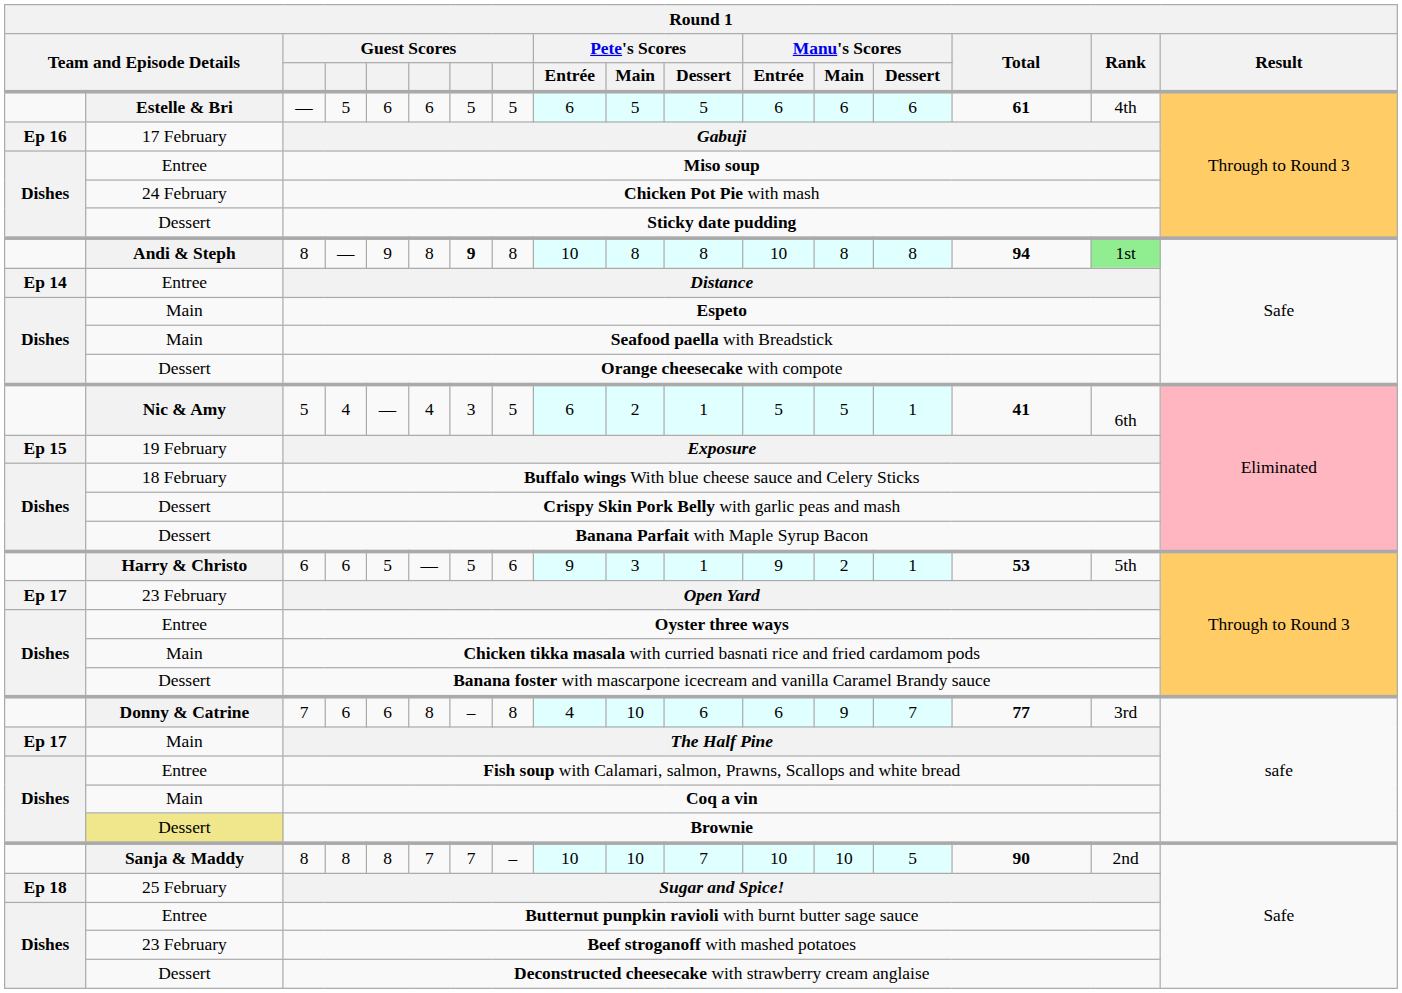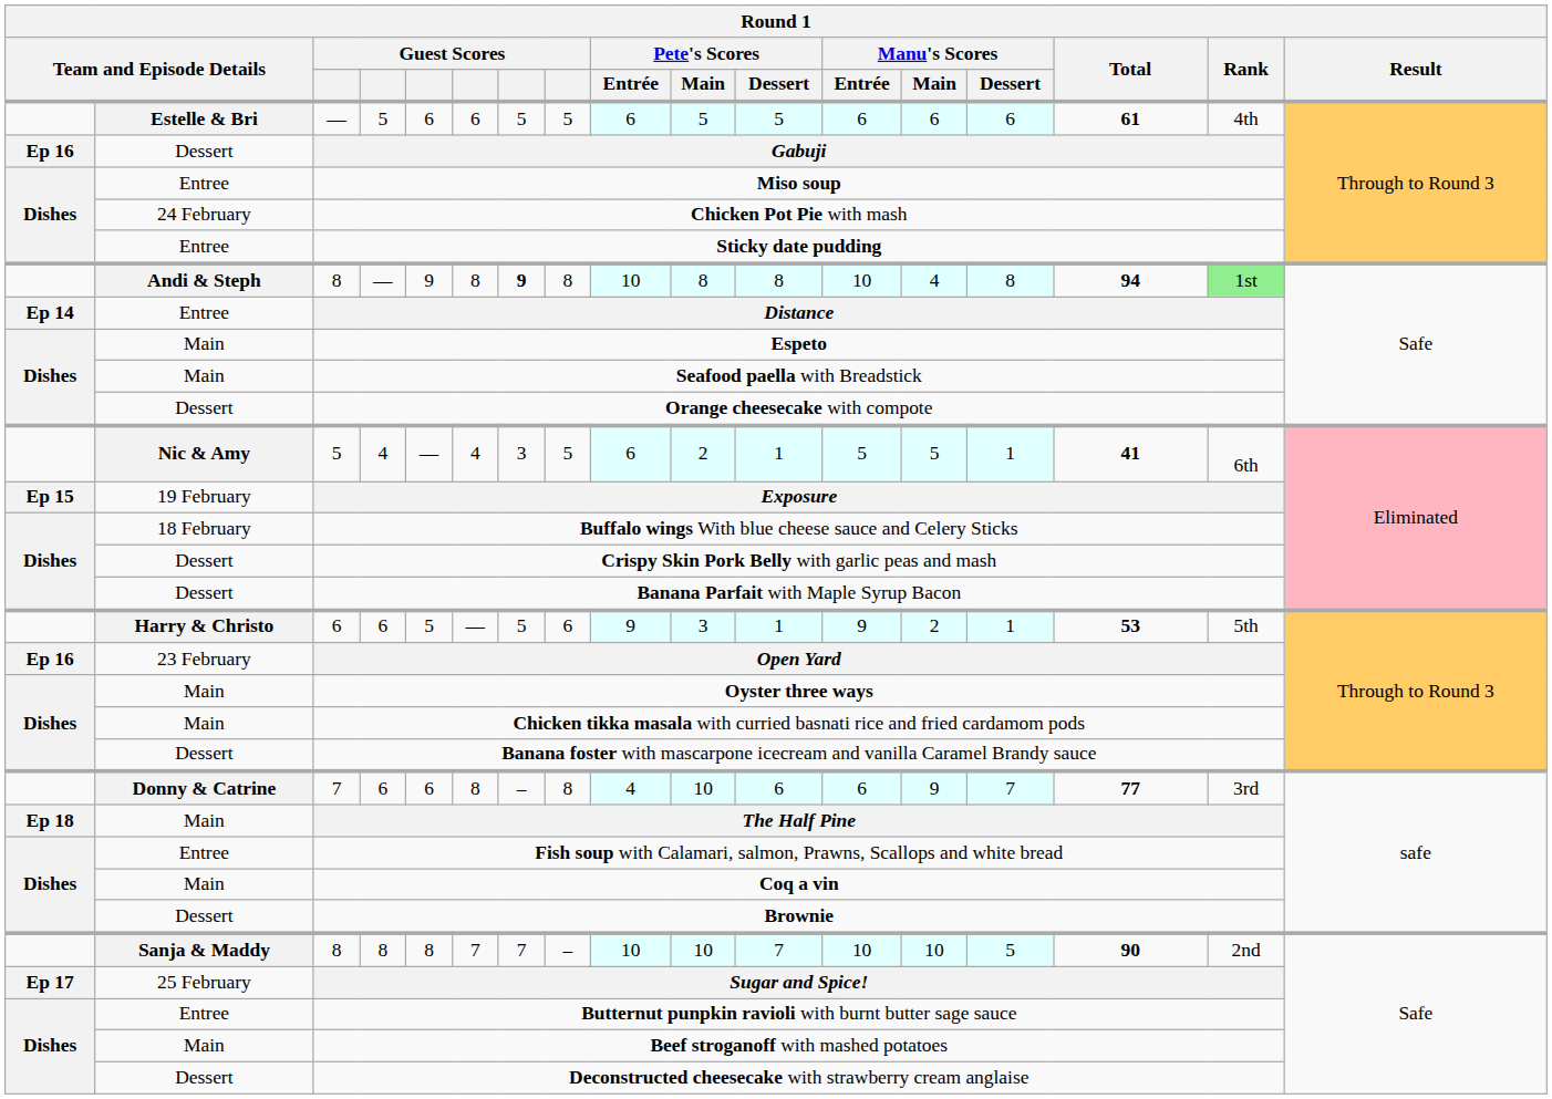Gabuji | column 2: 17 February -> Dessert
Sticky date pudding | column 2: Dessert -> Entree
8 / — | Manu's Scores / Main: 8 -> 4
Open Yard | column 1: Ep 17 -> Ep 16
Oyster three ways | column 2: Entree -> Main
The Half Pine | column 1: Ep 17 -> Ep 18
Brownie | column 2: khaki background -> no background
Sugar and Spice! | column 1: Ep 18 -> Ep 17
Beef stroganoff with mashed potatoes | column 2: 23 February -> Main
